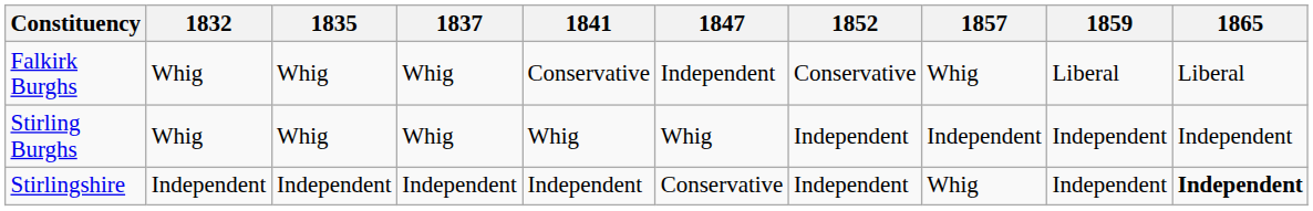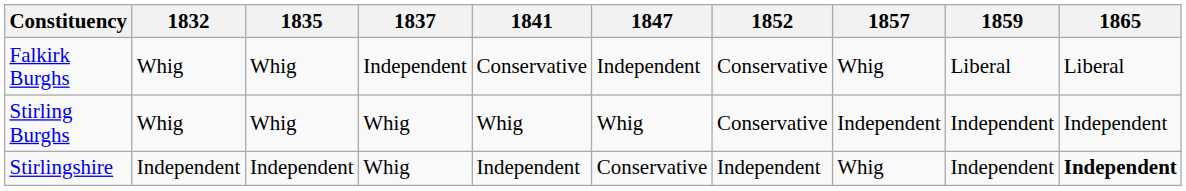Falkirk Burghs | 1837: Whig -> Independent
Stirling Burghs | 1852: Independent -> Conservative
Stirlingshire | 1837: Independent -> Whig
